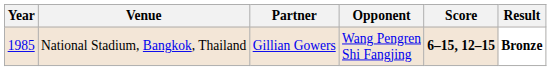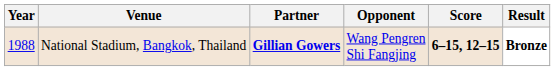National Stadium, Bangkok, Thailand | Year: 1985 -> 1988
National Stadium, Bangkok, Thailand | Partner: normal -> bold
